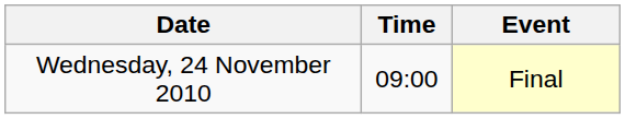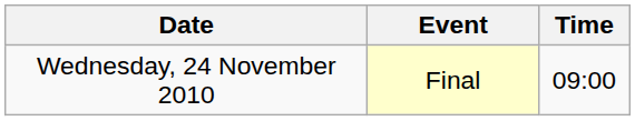columns swapped: Time <-> Event
